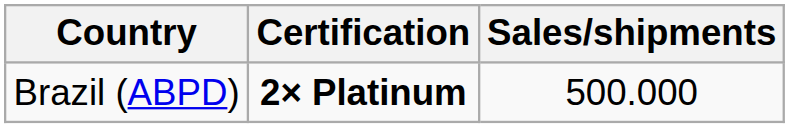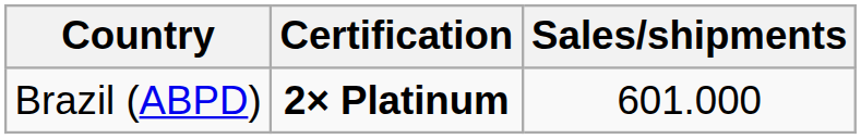Brazil (ABPD) | Sales/shipments: 500.000 -> 601.000
